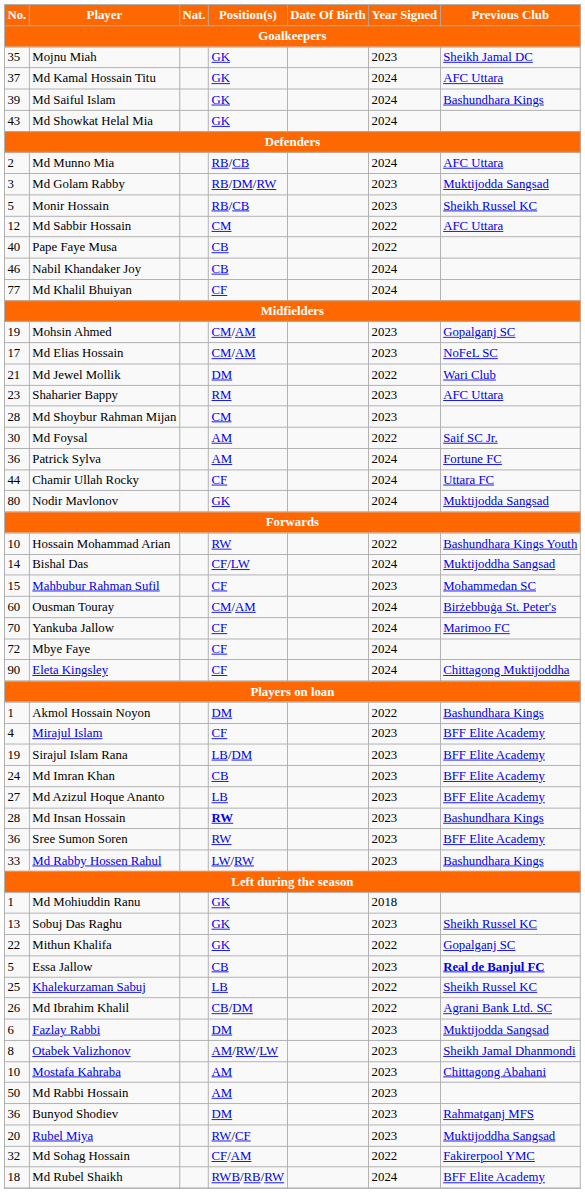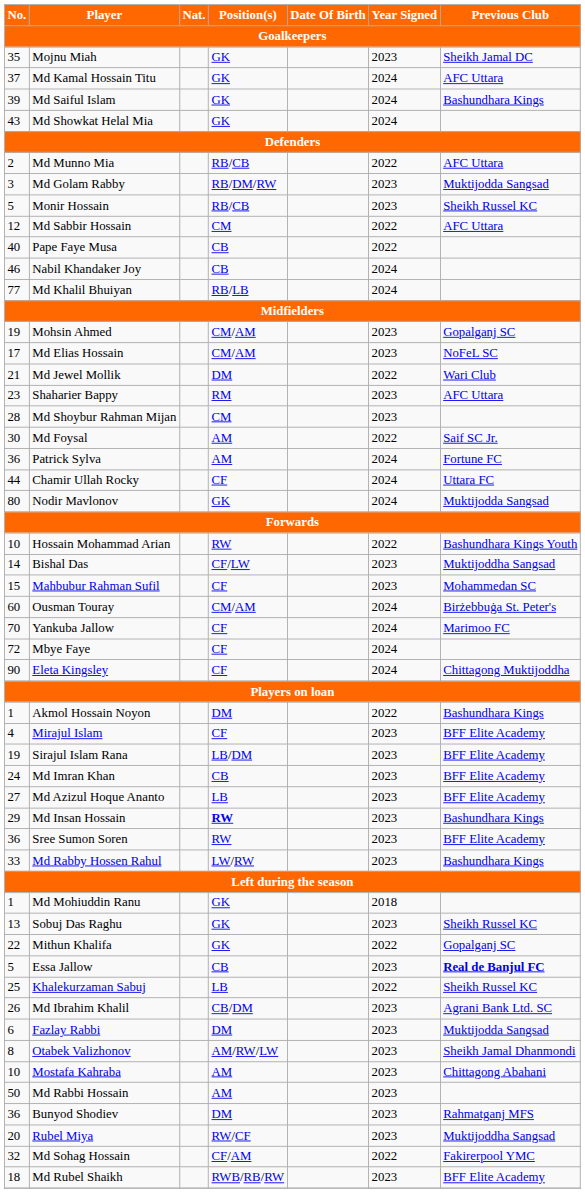Md Munno Mia | Year Signed / Goalkeepers: 2024 -> 2022
Md Khalil Bhuiyan | Position(s) / Goalkeepers: CF -> RB/LB
Bishal Das | Year Signed / Goalkeepers: 2024 -> 2023
Md Insan Hossain | No. / Goalkeepers: 28 -> 29
Md Ibrahim Khalil | Year Signed / Goalkeepers: 2022 -> 2023
Md Rubel Shaikh | Year Signed / Goalkeepers: 2024 -> 2023
